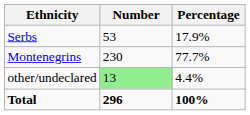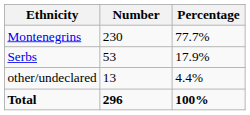rows swapped: Montenegrins <-> Serbs
other/undeclared | Number: lightgreen background -> no background
